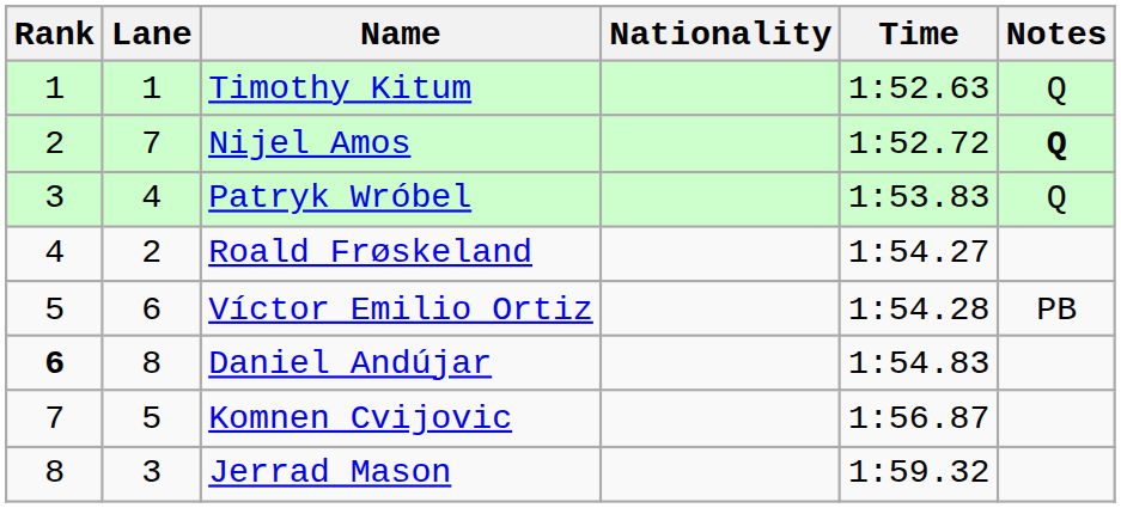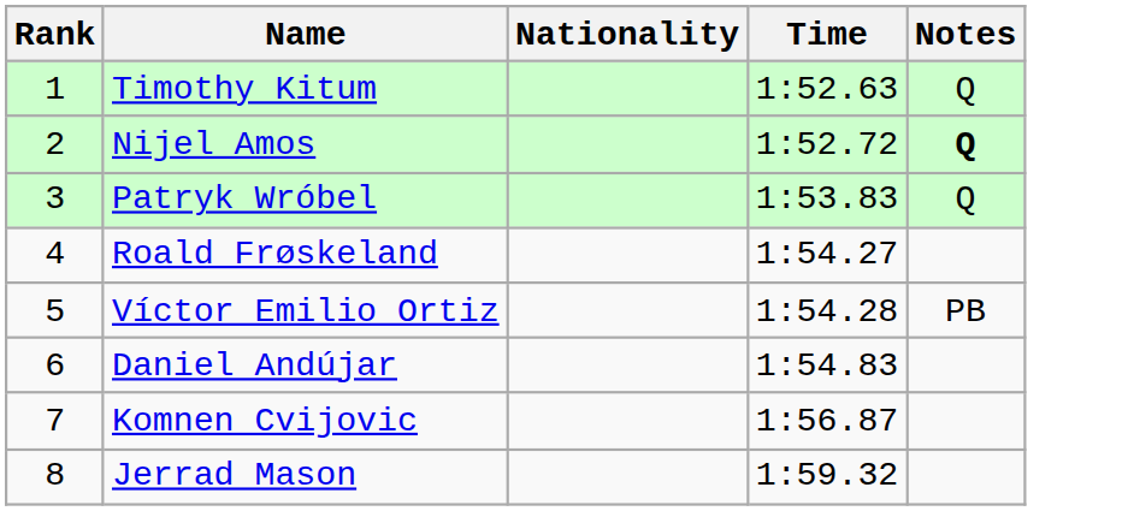- column: Lane | 1 | 7 | 4 | 2 | 6 | 8 | 5 | 3
Daniel Andújar | Rank: bold -> normal
